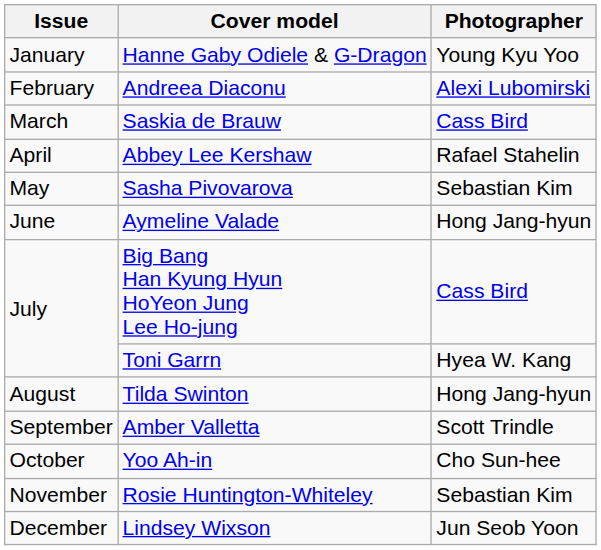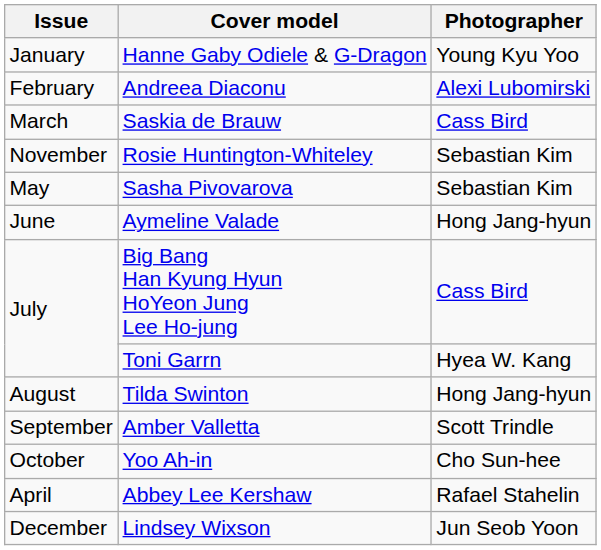rows swapped: Abbey Lee Kershaw <-> Rosie Huntington-Whiteley
